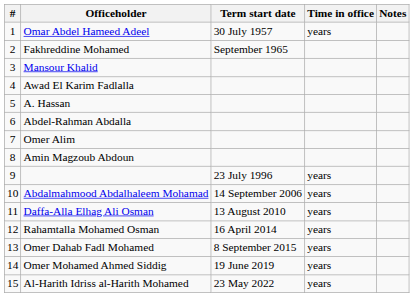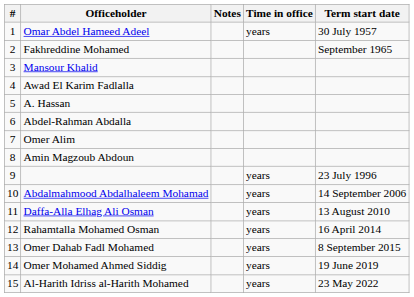columns swapped: Term start date <-> Notes
